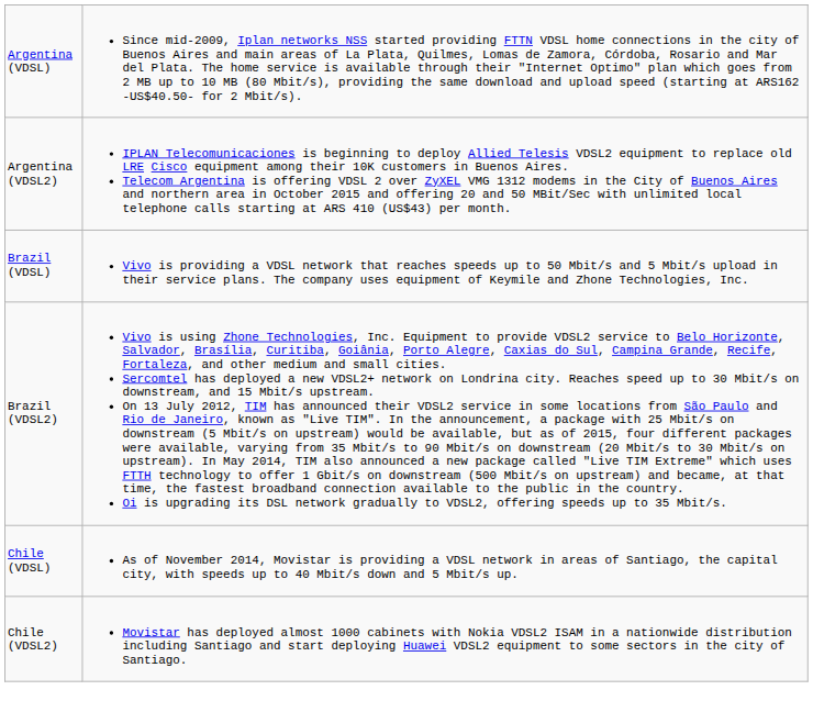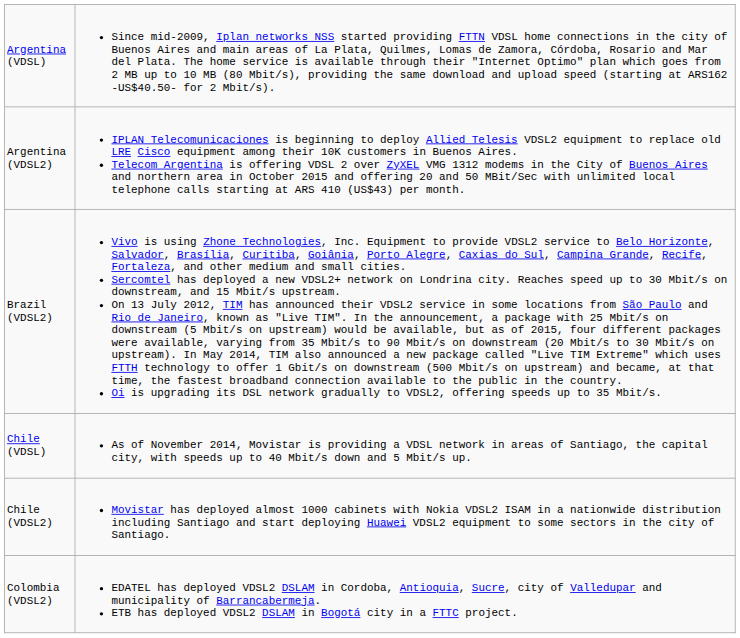- row: Brazil (VDSL) | Vivo is providing a VDSL network that reaches speeds up to 50 Mbit/s and 5 Mbit/s upload in their service plans. The company uses equipment of Keymile and Zhone Technologies, Inc.
+ row: Colombia (VDSL2) | EDATEL has deployed VDSL2 DSLAM in Cordoba, Antioquia, Sucre, city of Valledupar and municipality of Barrancabermeja. ETB has deployed VDSL2 DSLAM in Bogotá city in a FTTC project.
